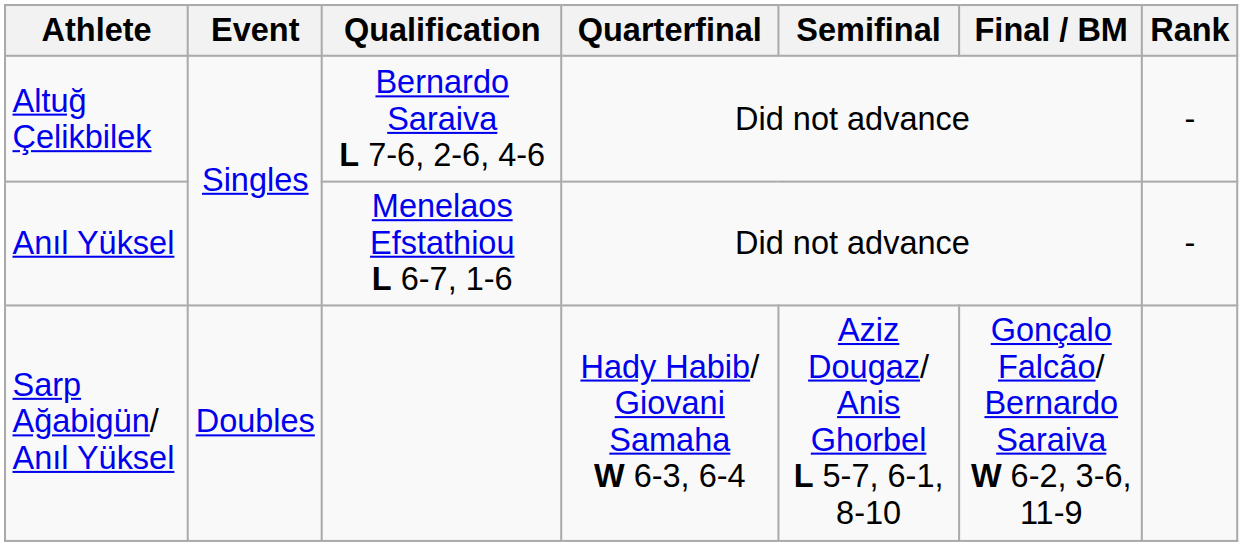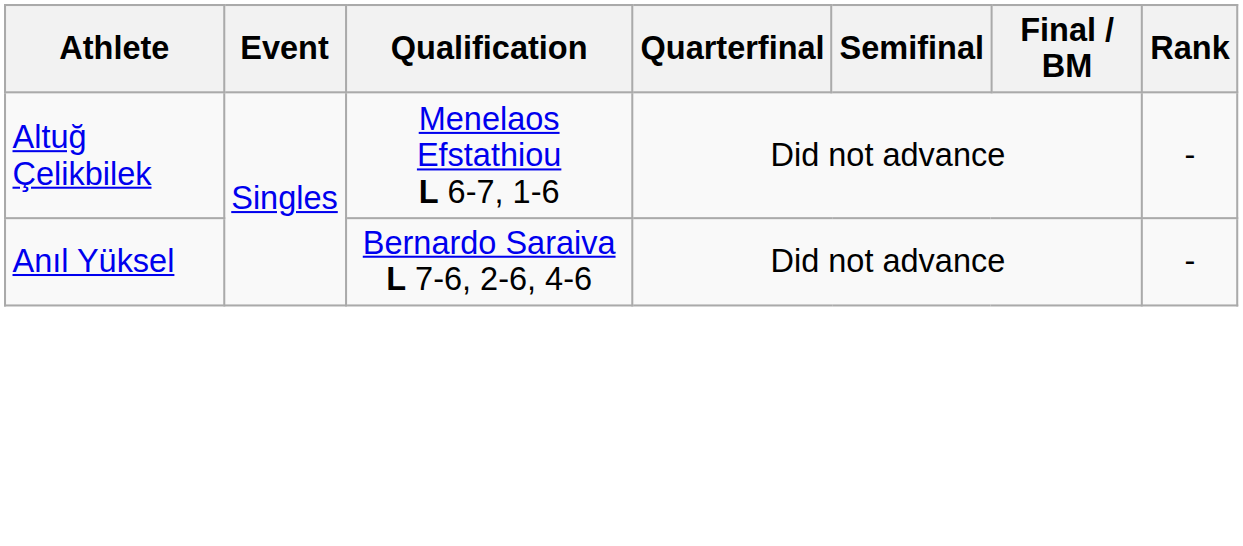Altuğ Çelikbilek | Qualification: Bernardo Saraiva L 7-6, 2-6, 4-6 -> Menelaos Efstathiou L 6-7, 1-6
Anıl Yüksel | Qualification: Menelaos Efstathiou L 6-7, 1-6 -> Bernardo Saraiva L 7-6, 2-6, 4-6
- row: Sarp Ağabigün/ Anıl Yüksel | Doubles | Hady Habib/ Giovani Samaha W 6-3, 6-4 | Aziz Dougaz/ Anis Ghorbel L 5-7, 6-1, 8-10 | Gonçalo Falcão/ Bernardo Saraiva W 6-2, 3-6, 11-9
